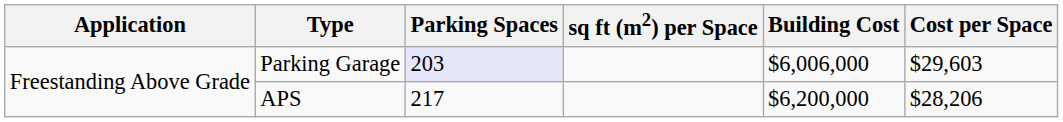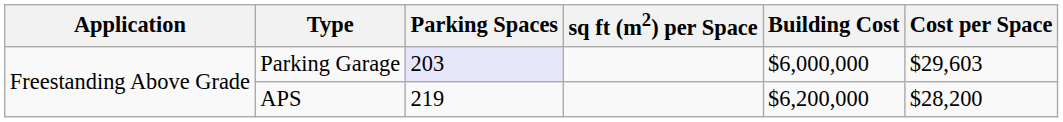Parking Garage | Building Cost: $6,006,000 -> $6,000,000
APS | Parking Spaces: 217 -> 219
APS | Cost per Space: $28,206 -> $28,200
